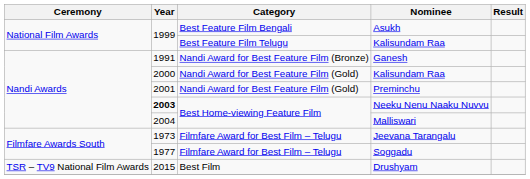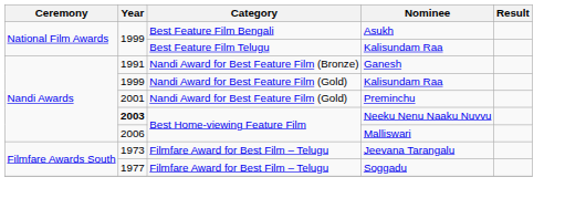Nandi Award for Best Feature Film (Gold) / Kalisundam Raa | Year: 2000 -> 1999
Malliswari | Year: 2004 -> 2006
- row: TSR – TV9 National Film Awards | 2015 | Best Film | Drushyam
